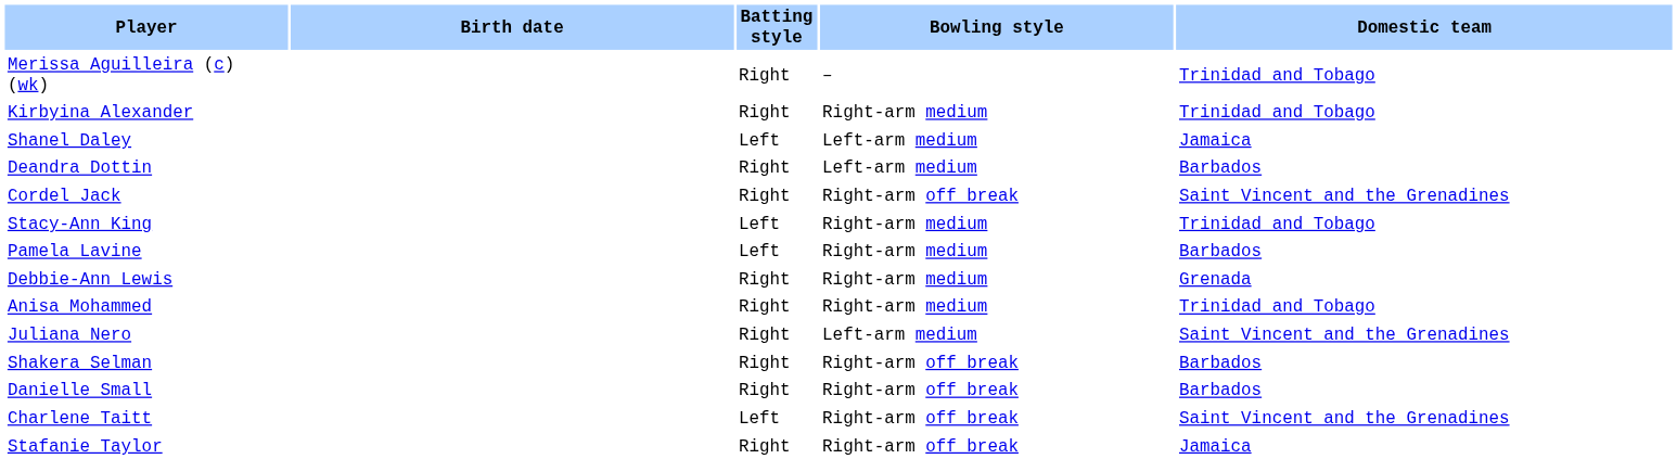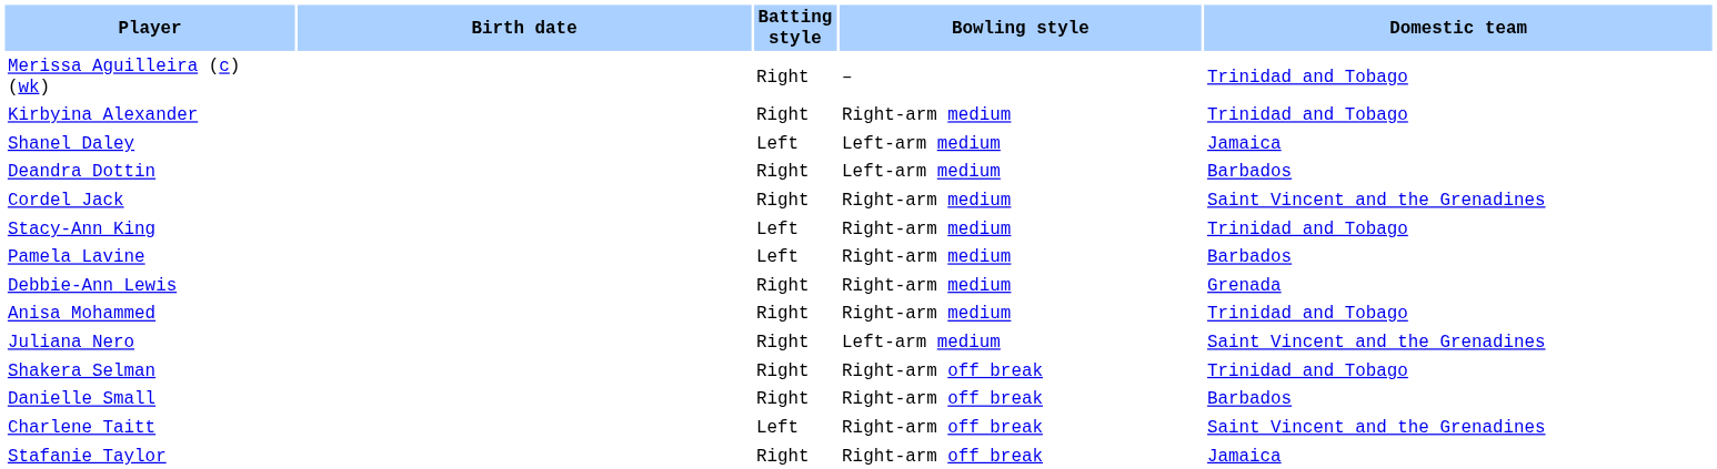Cordel Jack | Bowling style: Right-arm off break -> Right-arm medium
Shakera Selman | Domestic team: Barbados -> Trinidad and Tobago
